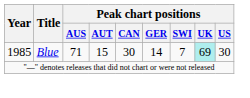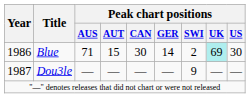Blue | Year: 1985 -> 1986
Blue | Peak chart positions / SWI: 7 -> 2
+ row: 1987 | Dou3le | — | — | — | — | 9 | — | —
